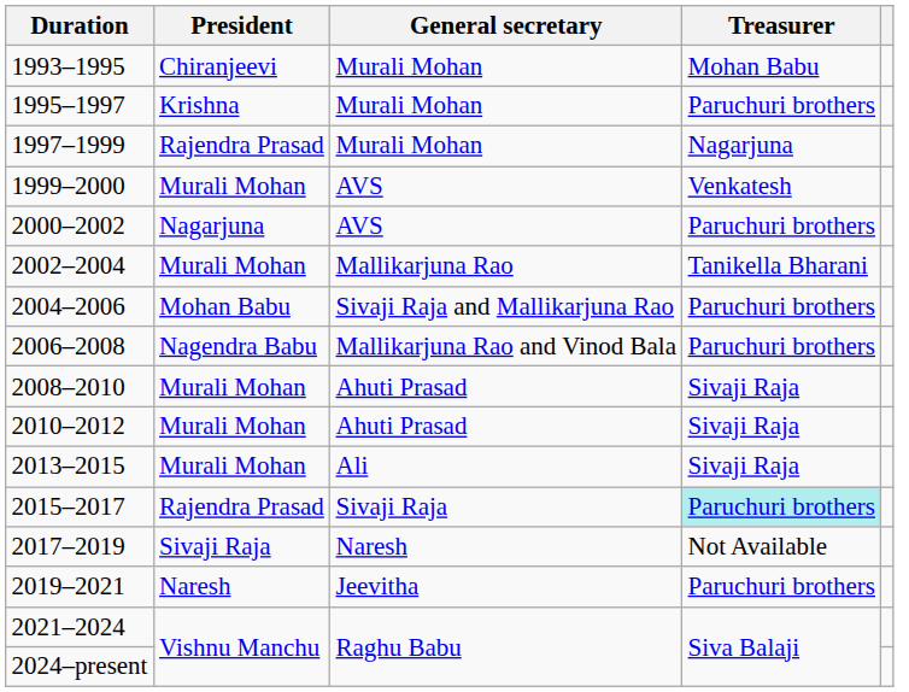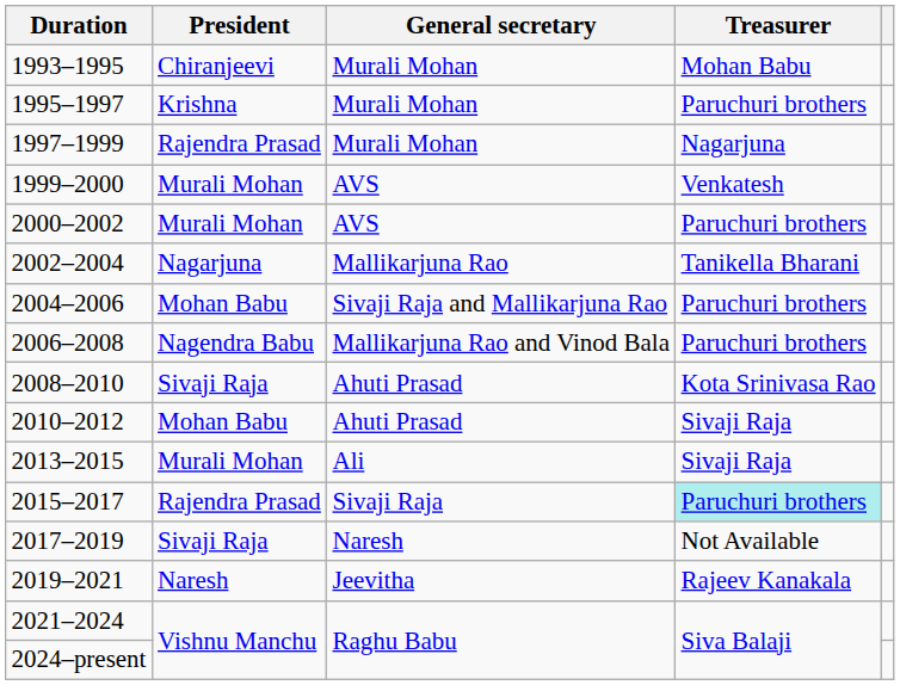2000–2002 | President: Nagarjuna -> Murali Mohan
2002–2004 | President: Murali Mohan -> Nagarjuna
2008–2010 | President: Murali Mohan -> Sivaji Raja
2008–2010 | Treasurer: Sivaji Raja -> Kota Srinivasa Rao
2010–2012 | President: Murali Mohan -> Mohan Babu
2019–2021 | Treasurer: Paruchuri brothers -> Rajeev Kanakala
